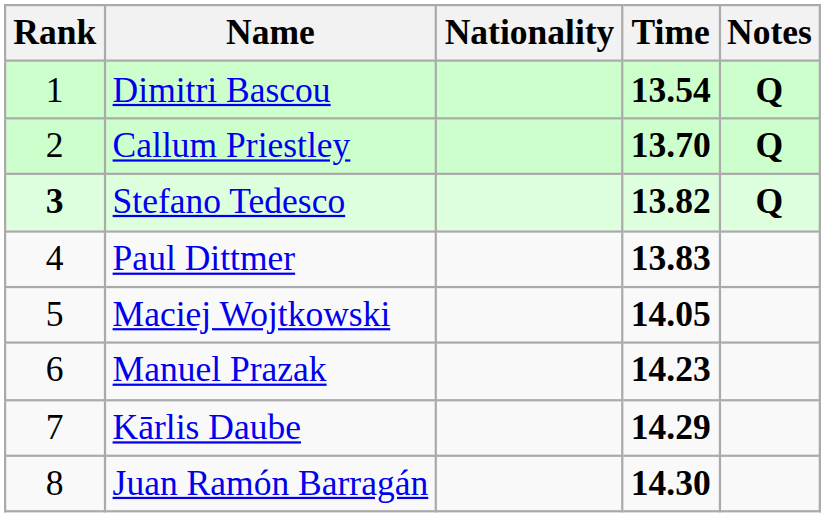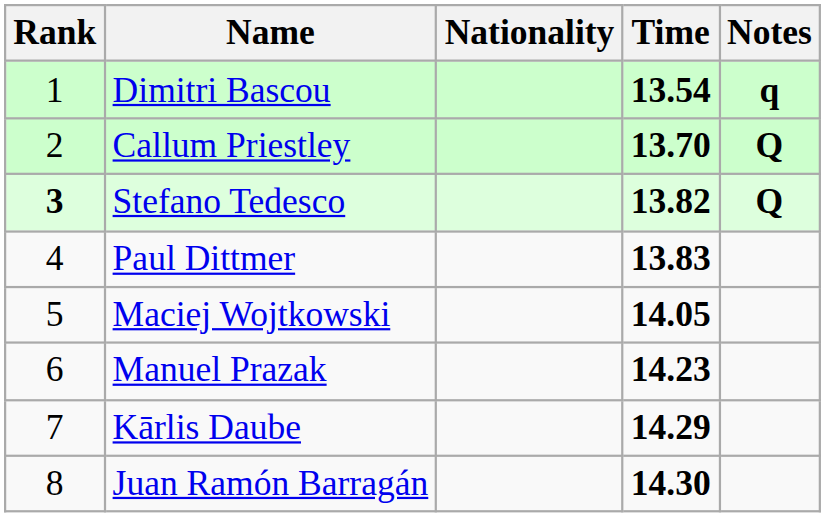Dimitri Bascou | Notes: Q -> q
